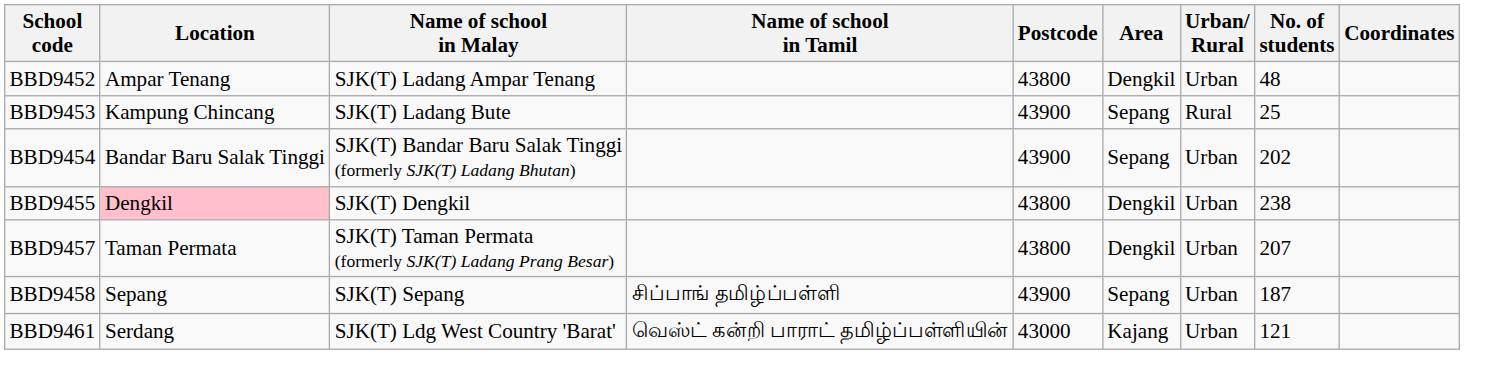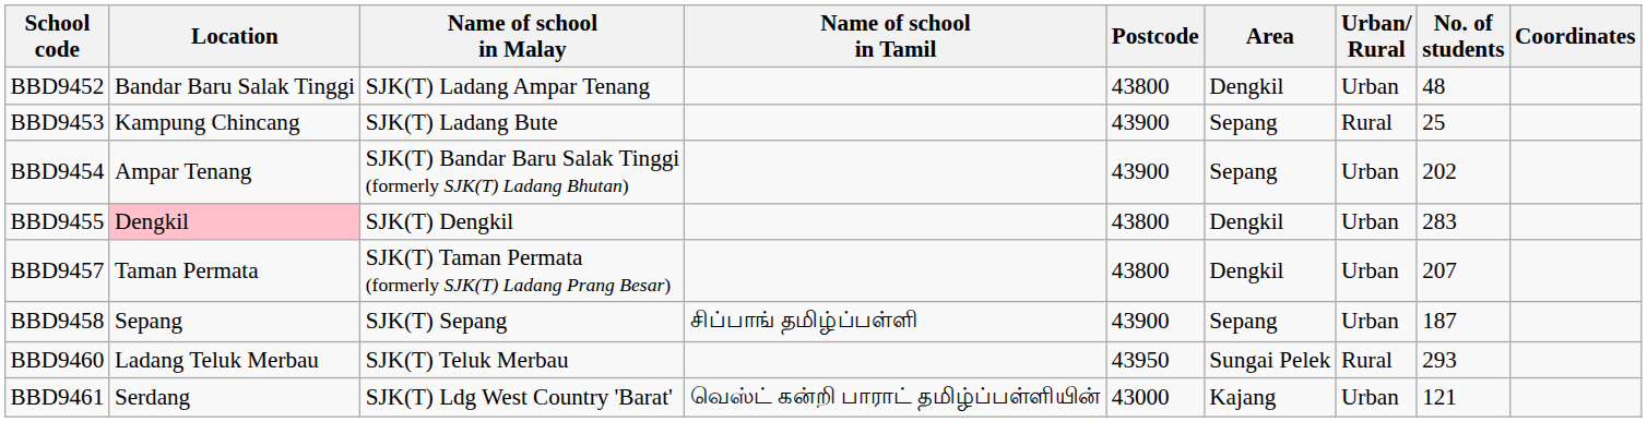BBD9452 | Location: Ampar Tenang -> Bandar Baru Salak Tinggi
BBD9454 | Location: Bandar Baru Salak Tinggi -> Ampar Tenang
BBD9455 | No. of students: 238 -> 283
+ row: BBD9460 | Ladang Teluk Merbau | SJK(T) Teluk Merbau | 43950 | Sungai Pelek | Rural | 293
